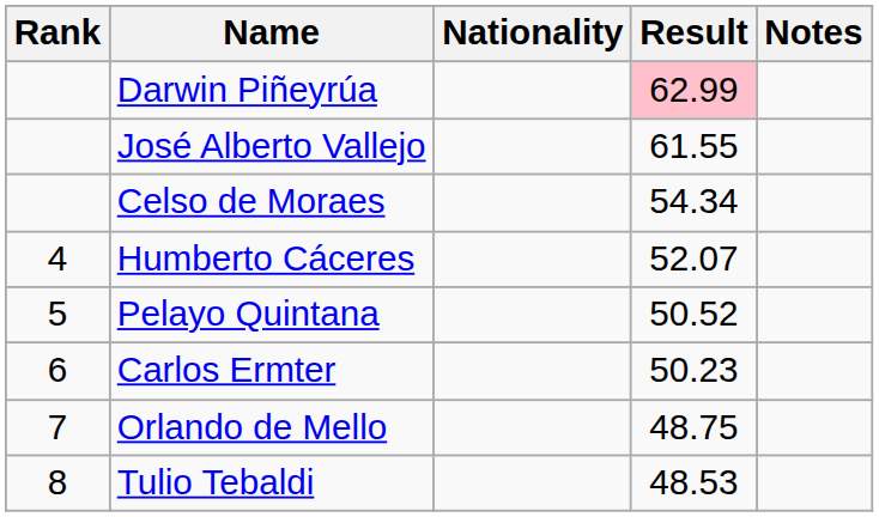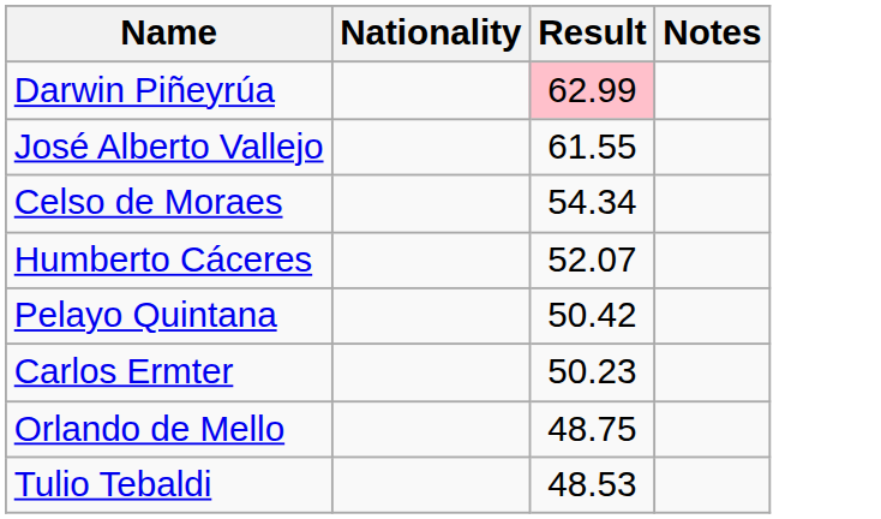- column: Rank | 4 | 5 | 6 | 7 | 8
Pelayo Quintana | Result: 50.52 -> 50.42
